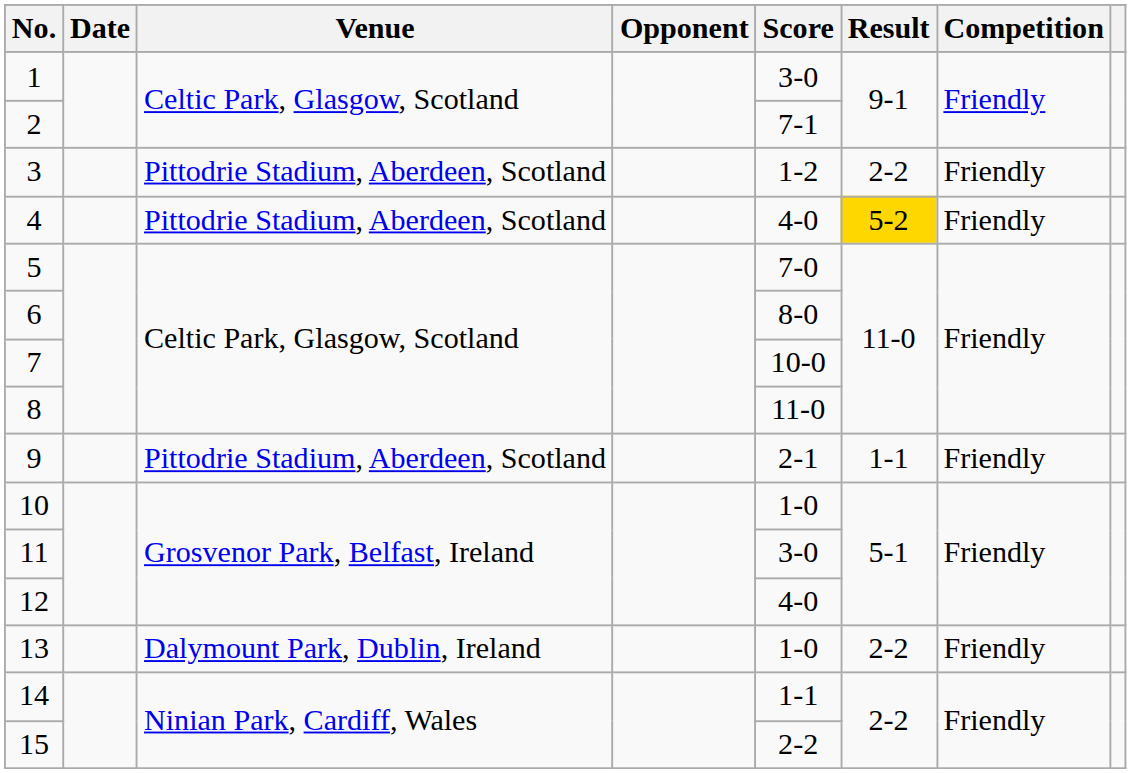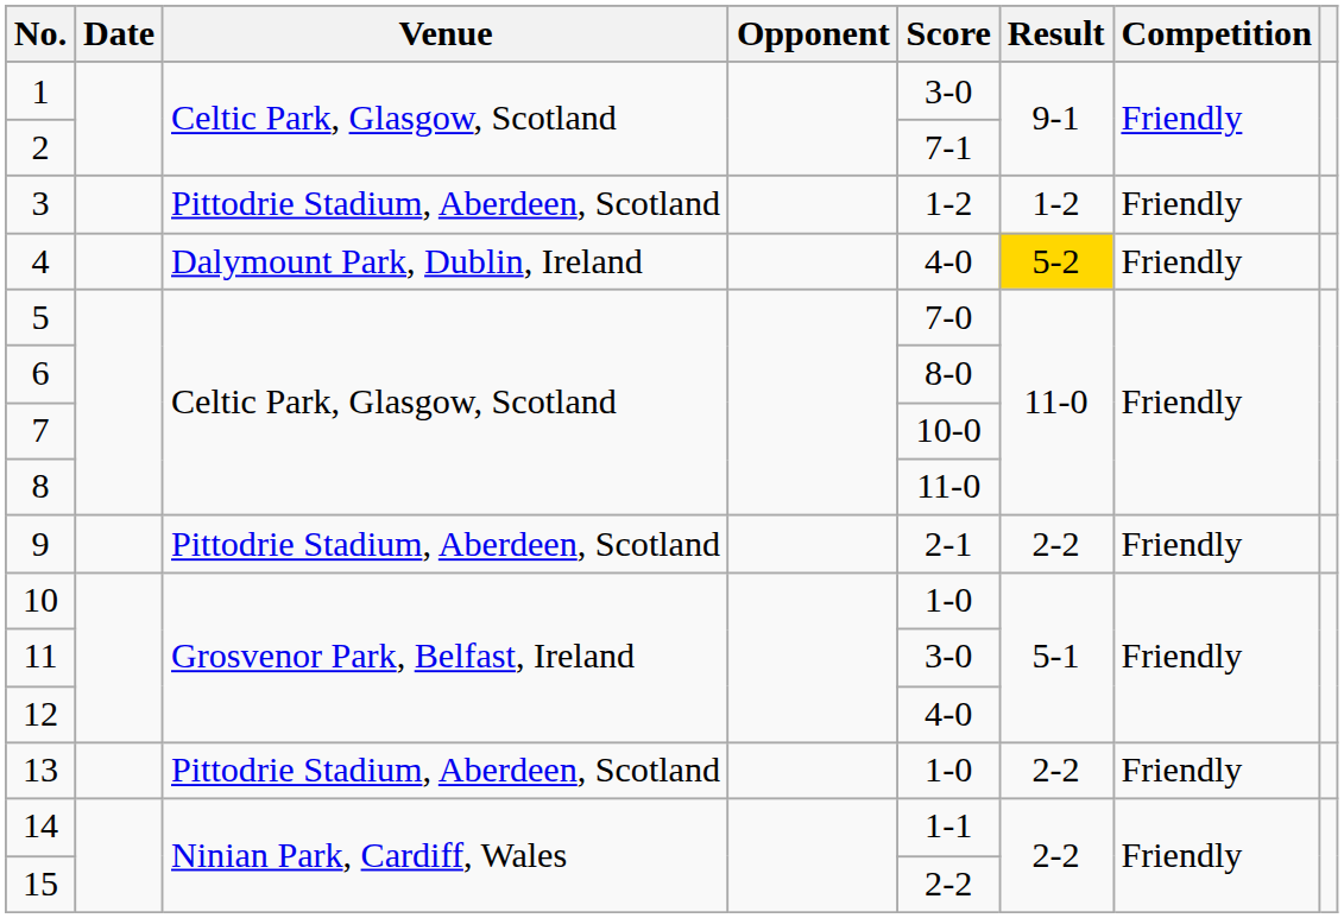3 | Result: 2-2 -> 1-2
4 | Venue: Pittodrie Stadium, Aberdeen, Scotland -> Dalymount Park, Dublin, Ireland
9 | Result: 1-1 -> 2-2
13 | Venue: Dalymount Park, Dublin, Ireland -> Pittodrie Stadium, Aberdeen, Scotland
